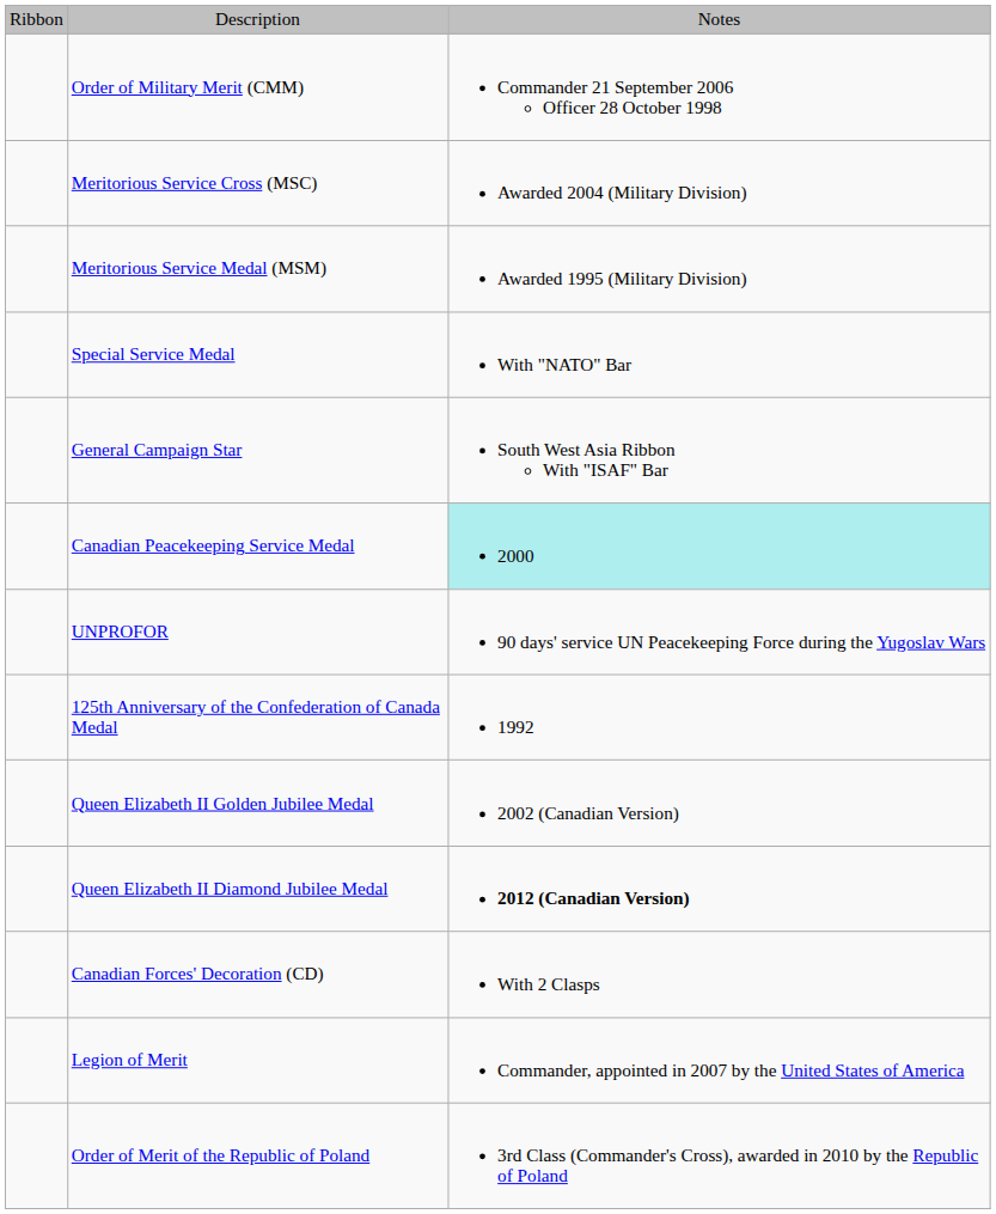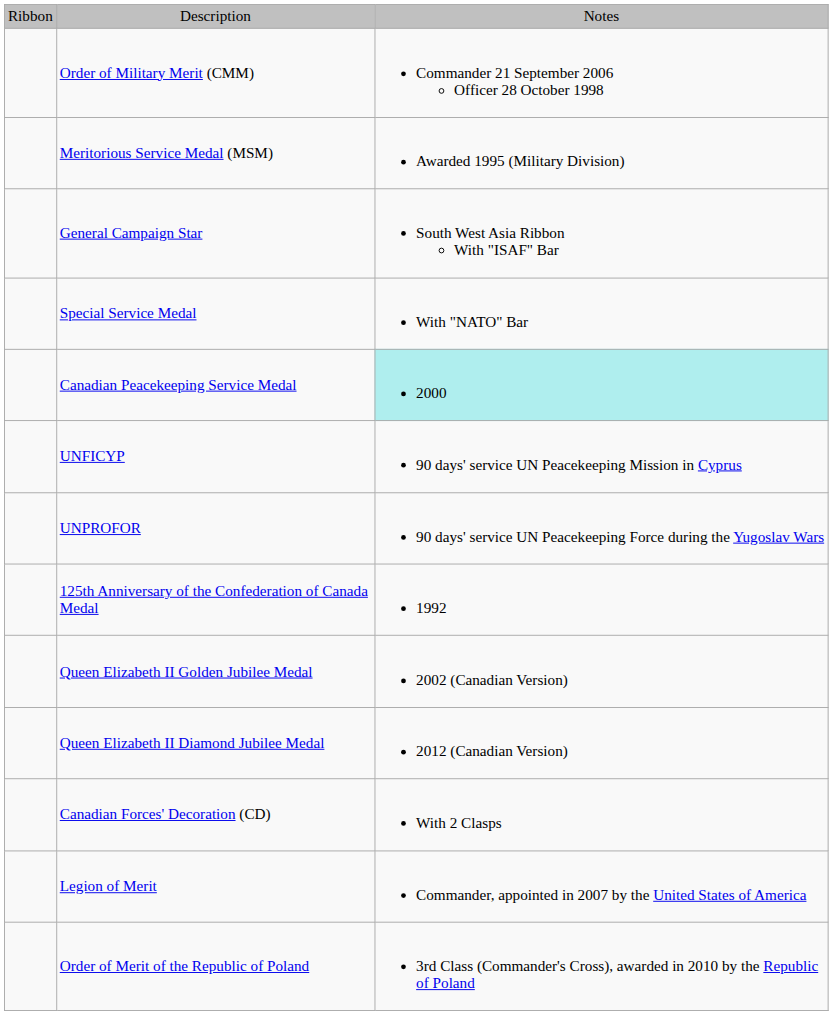- row: Meritorious Service Cross (MSC) | Awarded 2004 (Military Division)
rows swapped: General Campaign Star <-> Special Service Medal
+ row: UNFICYP | 90 days' service UN Peacekeeping Mission in Cyprus
Queen Elizabeth II Diamond Jubilee Medal | column 3: bold -> normal
